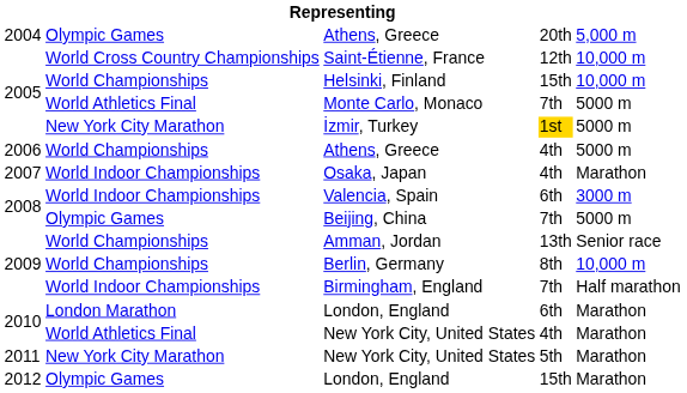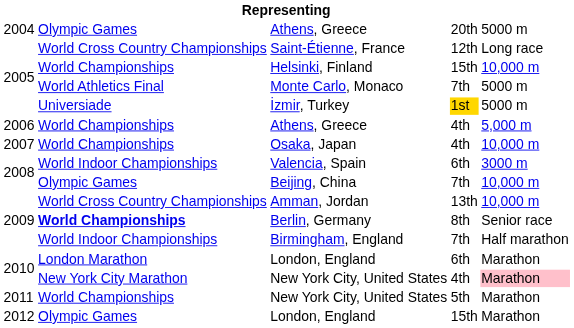Athens, Greece / 20th | column 5: 5,000 m -> 5000 m
Saint-Étienne, France | column 5: 10,000 m -> Long race
İzmir, Turkey | column 2: New York City Marathon -> Universiade
Athens, Greece / 4th | column 5: 5000 m -> 5,000 m
Osaka, Japan | column 2: World Indoor Championships -> World Championships
Osaka, Japan | column 5: Marathon -> 10,000 m
Beijing, China | column 5: 5000 m -> 10,000 m
Amman, Jordan | column 2: World Championships -> World Cross Country Championships
Amman, Jordan | column 5: Senior race -> 10,000 m
Berlin, Germany | column 2: normal -> bold
Berlin, Germany | column 5: 10,000 m -> Senior race
New York City, United States / 4th | column 2: World Athletics Final -> New York City Marathon
New York City, United States / 4th | column 5: no background -> pink background
New York City, United States / 5th | column 2: New York City Marathon -> World Championships
